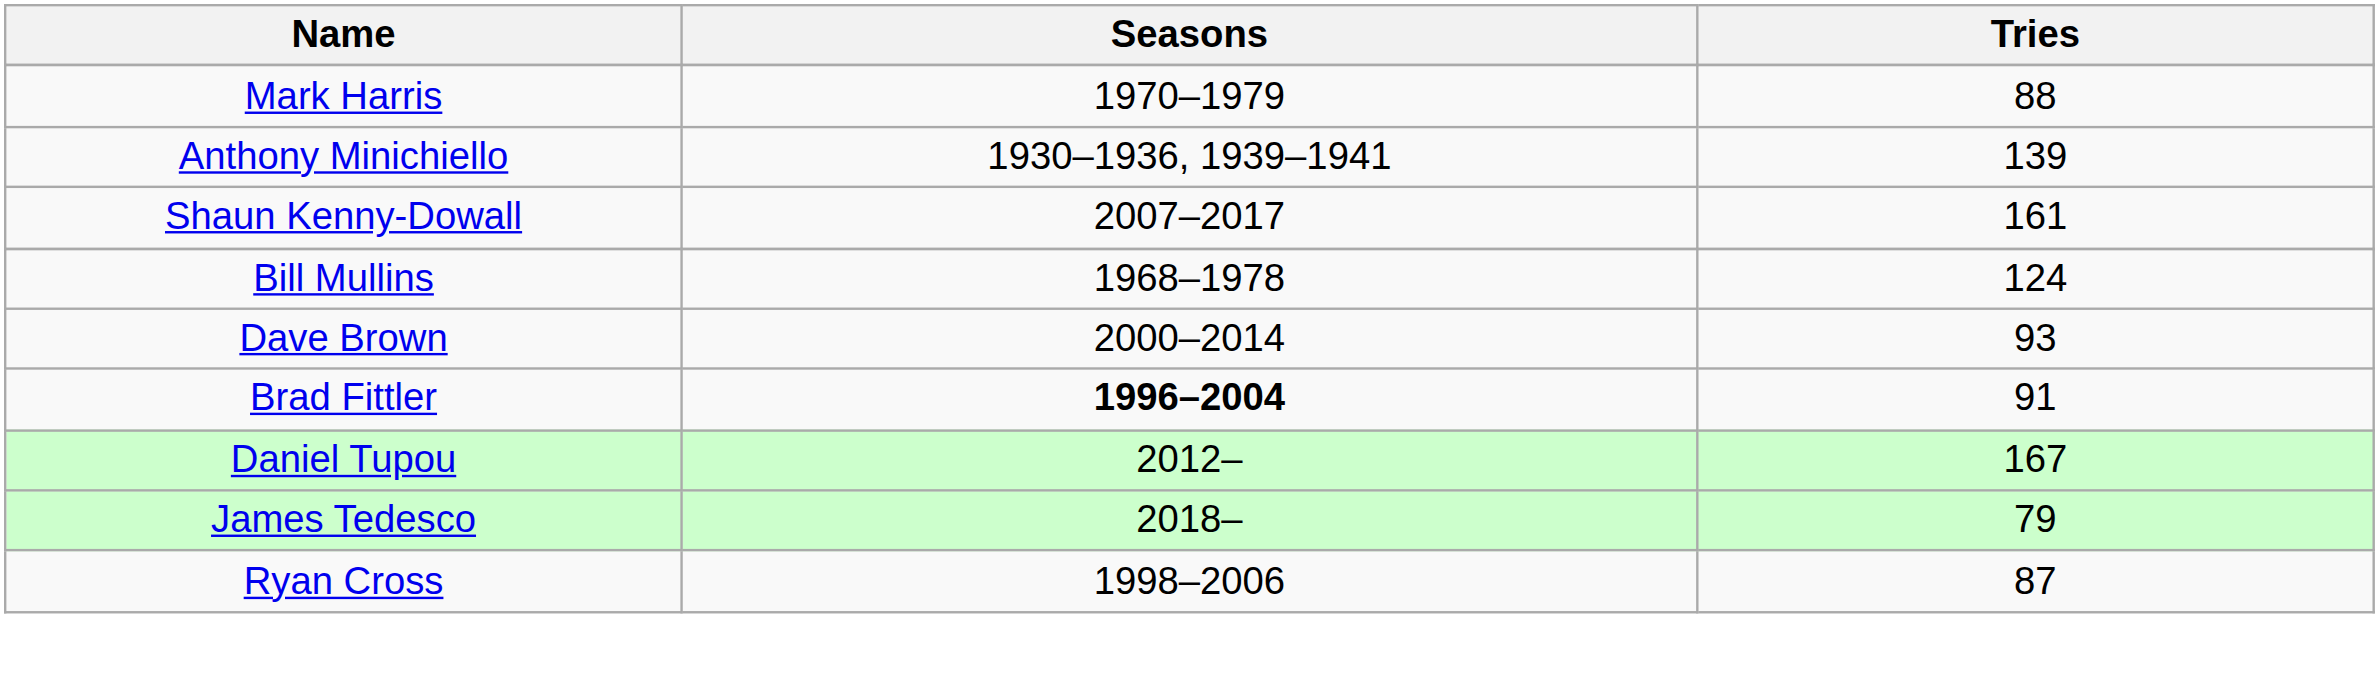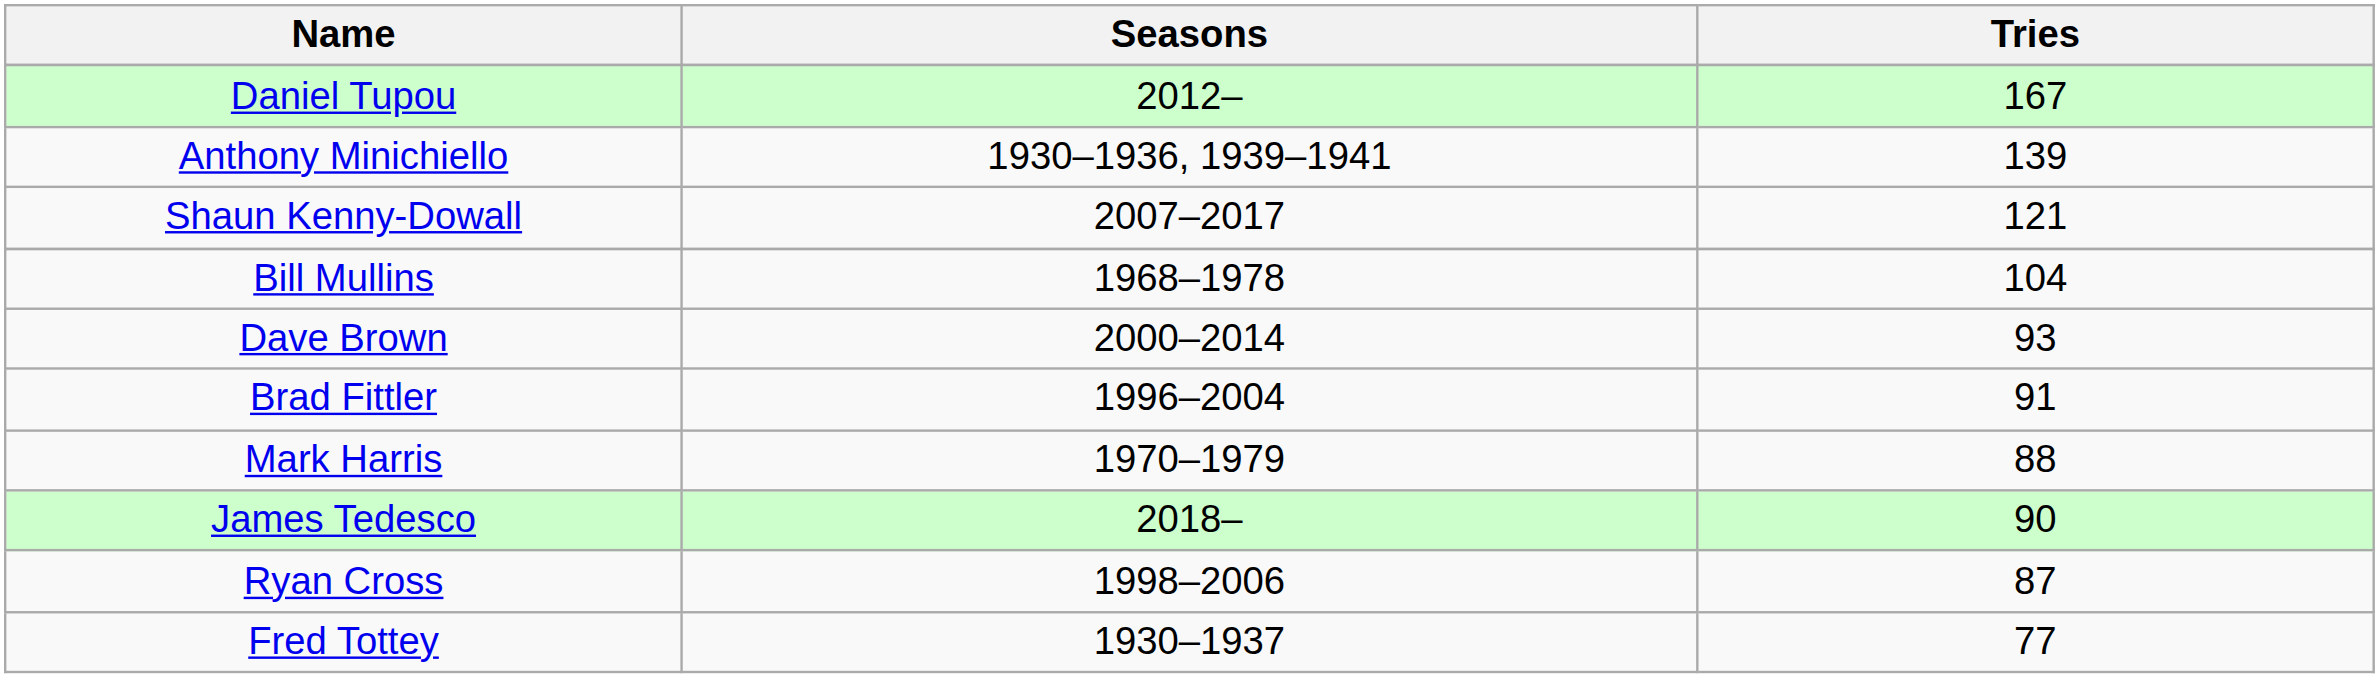rows swapped: Daniel Tupou <-> Mark Harris
Shaun Kenny-Dowall | Tries: 161 -> 121
Bill Mullins | Tries: 124 -> 104
Brad Fittler | Seasons: bold -> normal
James Tedesco | Tries: 79 -> 90
+ row: Fred Tottey | 1930–1937 | 77
